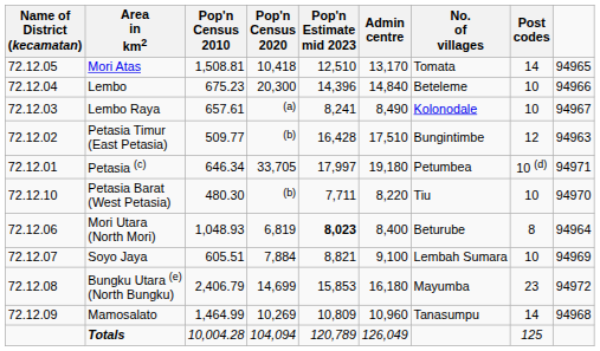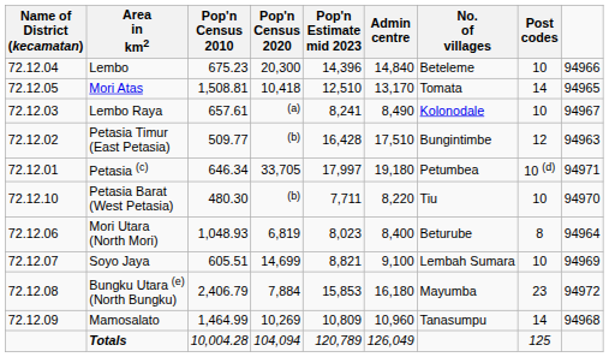rows swapped: Mori Atas <-> Lembo
Mori Utara (North Mori) | Pop'n Estimate mid 2023: bold -> normal
Soyo Jaya | Pop'n Census 2020: 7,884 -> 14,699
Bungku Utara (e) (North Bungku) | Pop'n Census 2020: 14,699 -> 7,884
